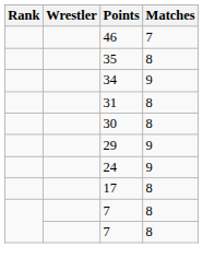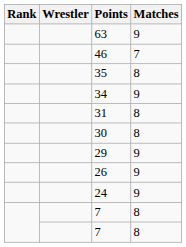+ row: 63 | 9
+ row: 26 | 9
- row: 17 | 8
